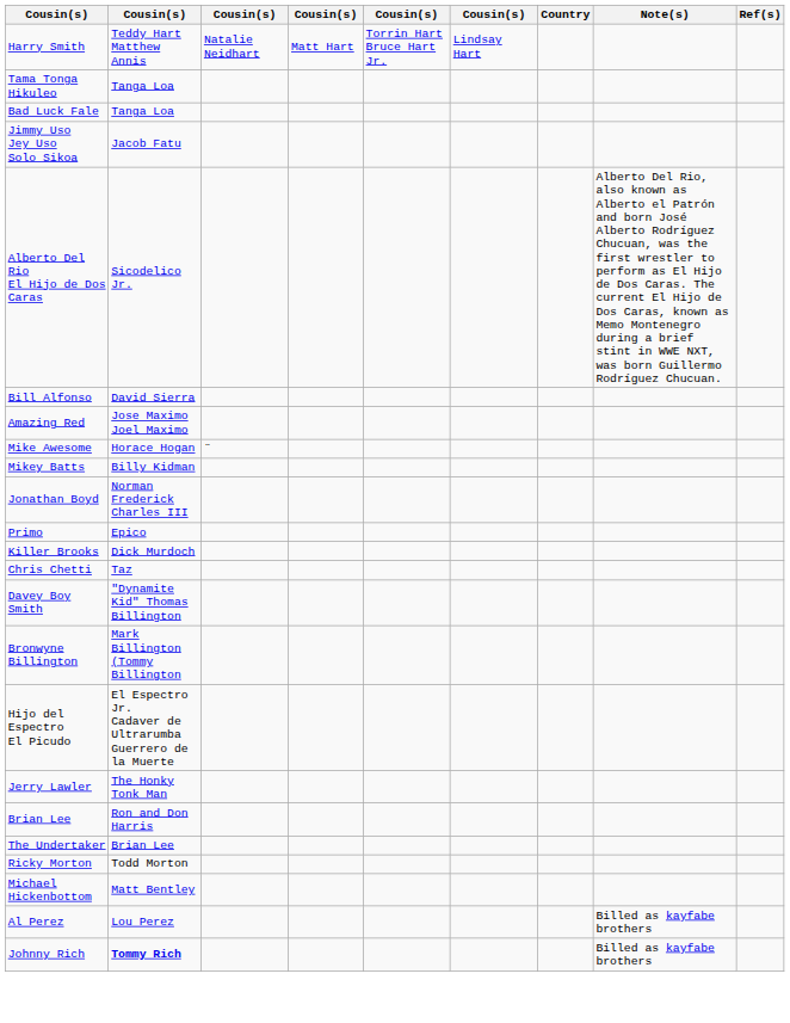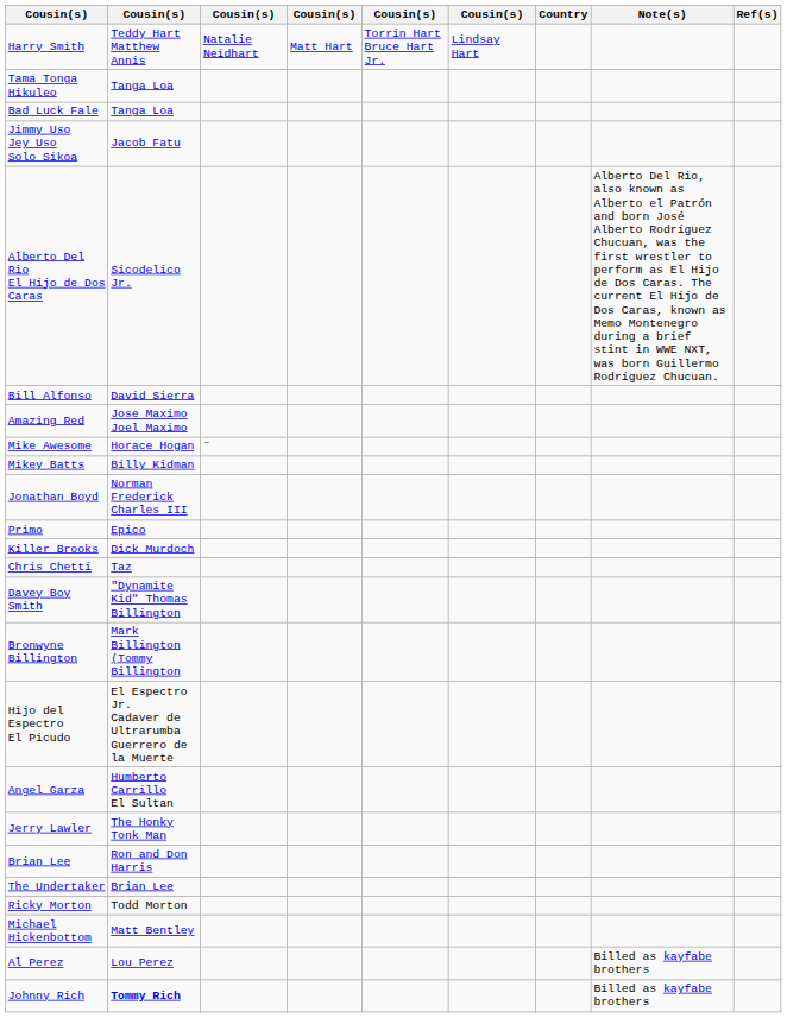+ row: Angel Garza | Humberto Carrillo El Sultan
